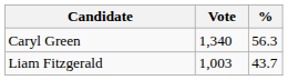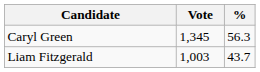Caryl Green | Vote: 1,340 -> 1,345
